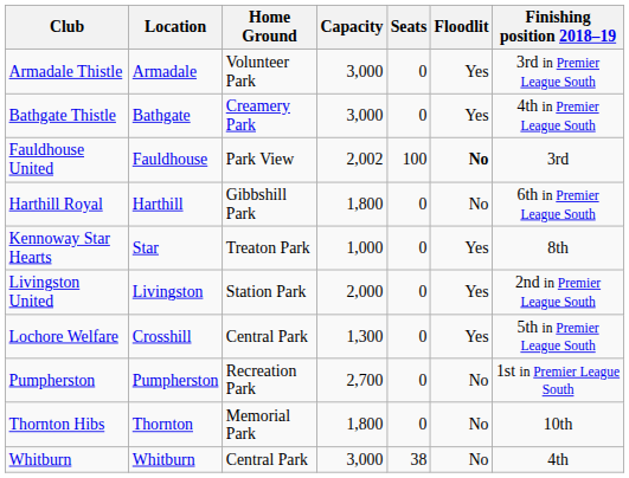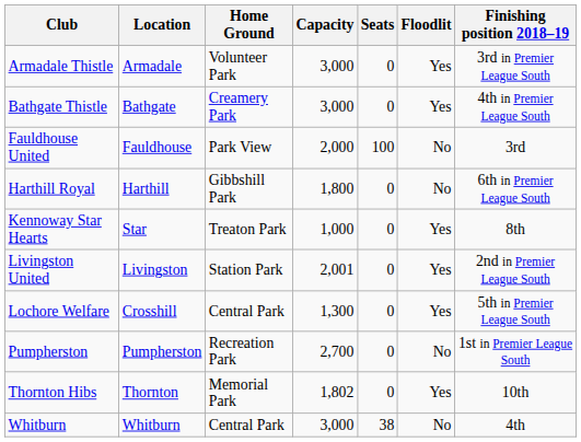Fauldhouse United | Capacity: 2,002 -> 2,000
Fauldhouse United | Floodlit: bold -> normal
Livingston United | Capacity: 2,000 -> 2,001
Thornton Hibs | Capacity: 1,800 -> 1,802
Thornton Hibs | Floodlit: No -> Yes
